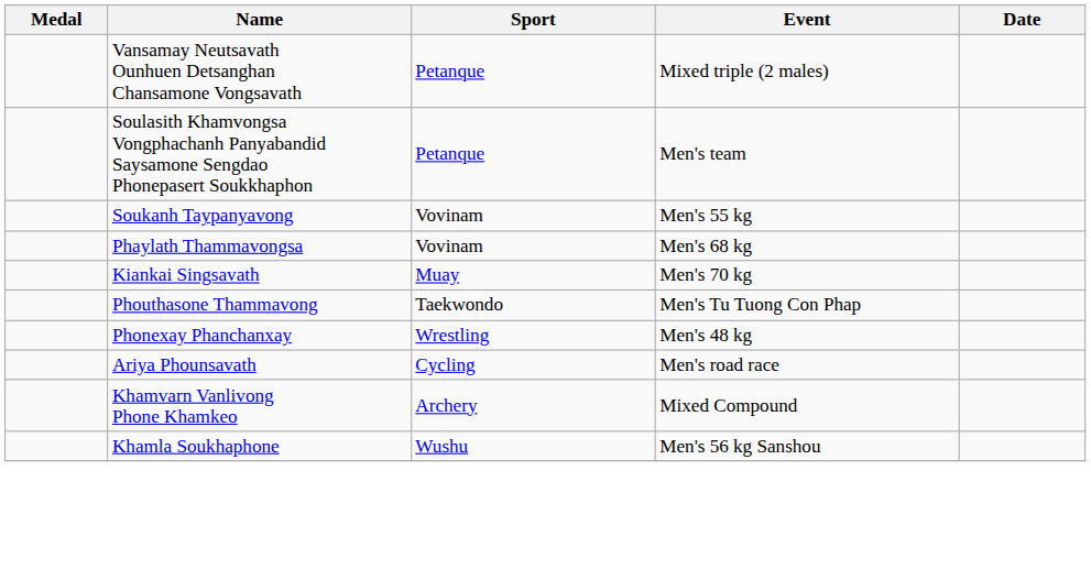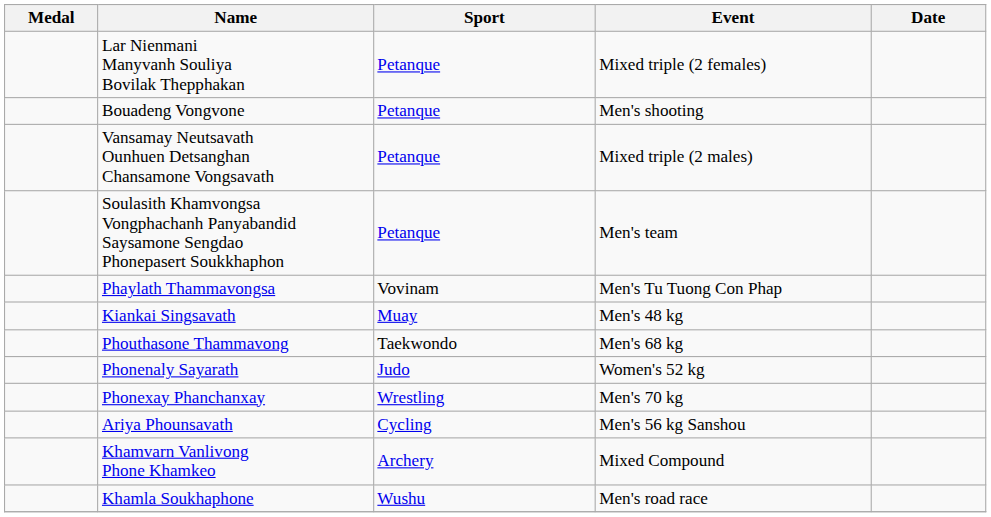+ row: Lar Nienmani Manyvanh Souliya Bovilak Thepphakan | Petanque | Mixed triple (2 females)
+ row: Bouadeng Vongvone | Petanque | Men's shooting
- row: Soukanh Taypanyavong | Vovinam | Men's 55 kg
Phaylath Thammavongsa | Event: Men's 68 kg -> Men's Tu Tuong Con Phap
Kiankai Singsavath | Event: Men's 70 kg -> Men's 48 kg
Phouthasone Thammavong | Event: Men's Tu Tuong Con Phap -> Men's 68 kg
+ row: Phonenaly Sayarath | Judo | Women's 52 kg
Phonexay Phanchanxay | Event: Men's 48 kg -> Men's 70 kg
Ariya Phounsavath | Event: Men's road race -> Men's 56 kg Sanshou
Khamla Soukhaphone | Event: Men's 56 kg Sanshou -> Men's road race
